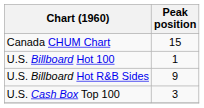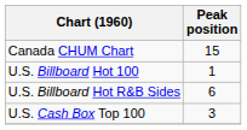U.S. Billboard Hot R&B Sides | Peak position: 9 -> 6
